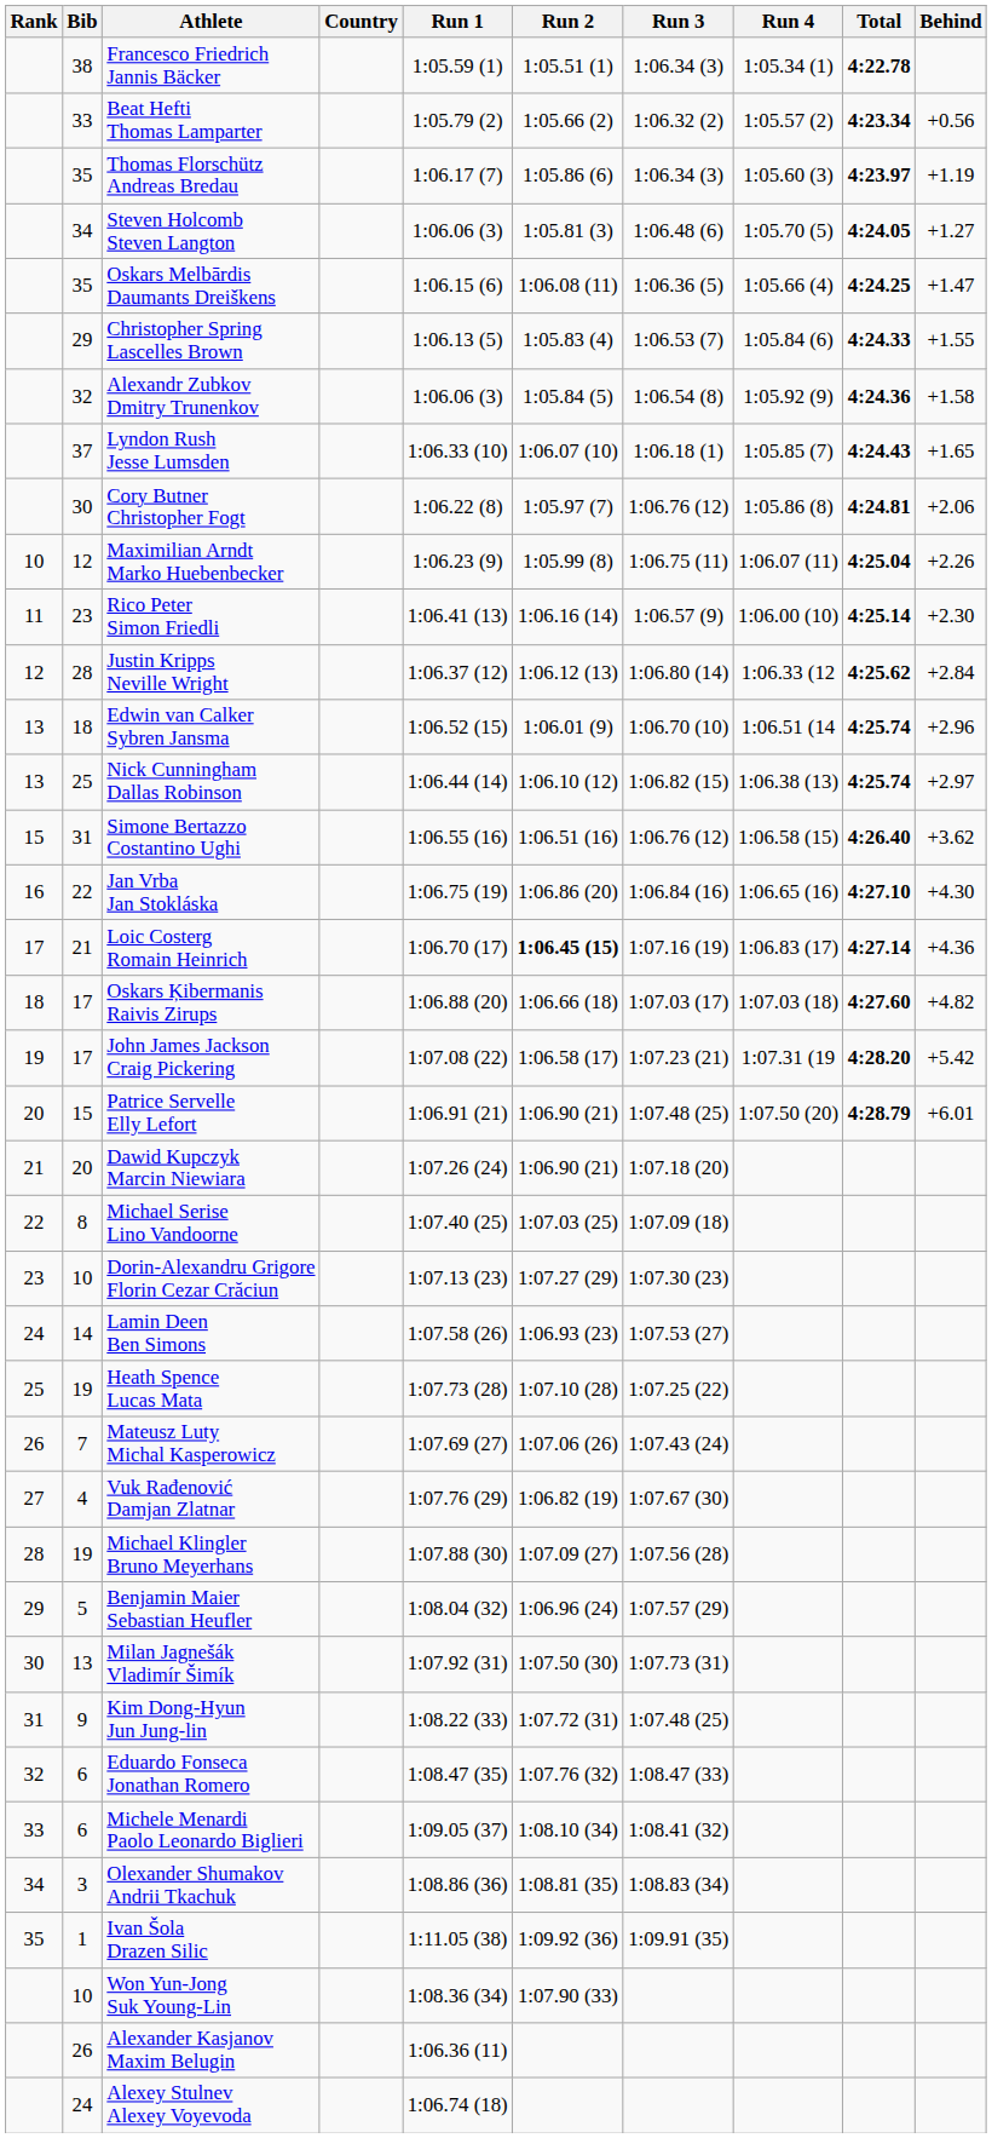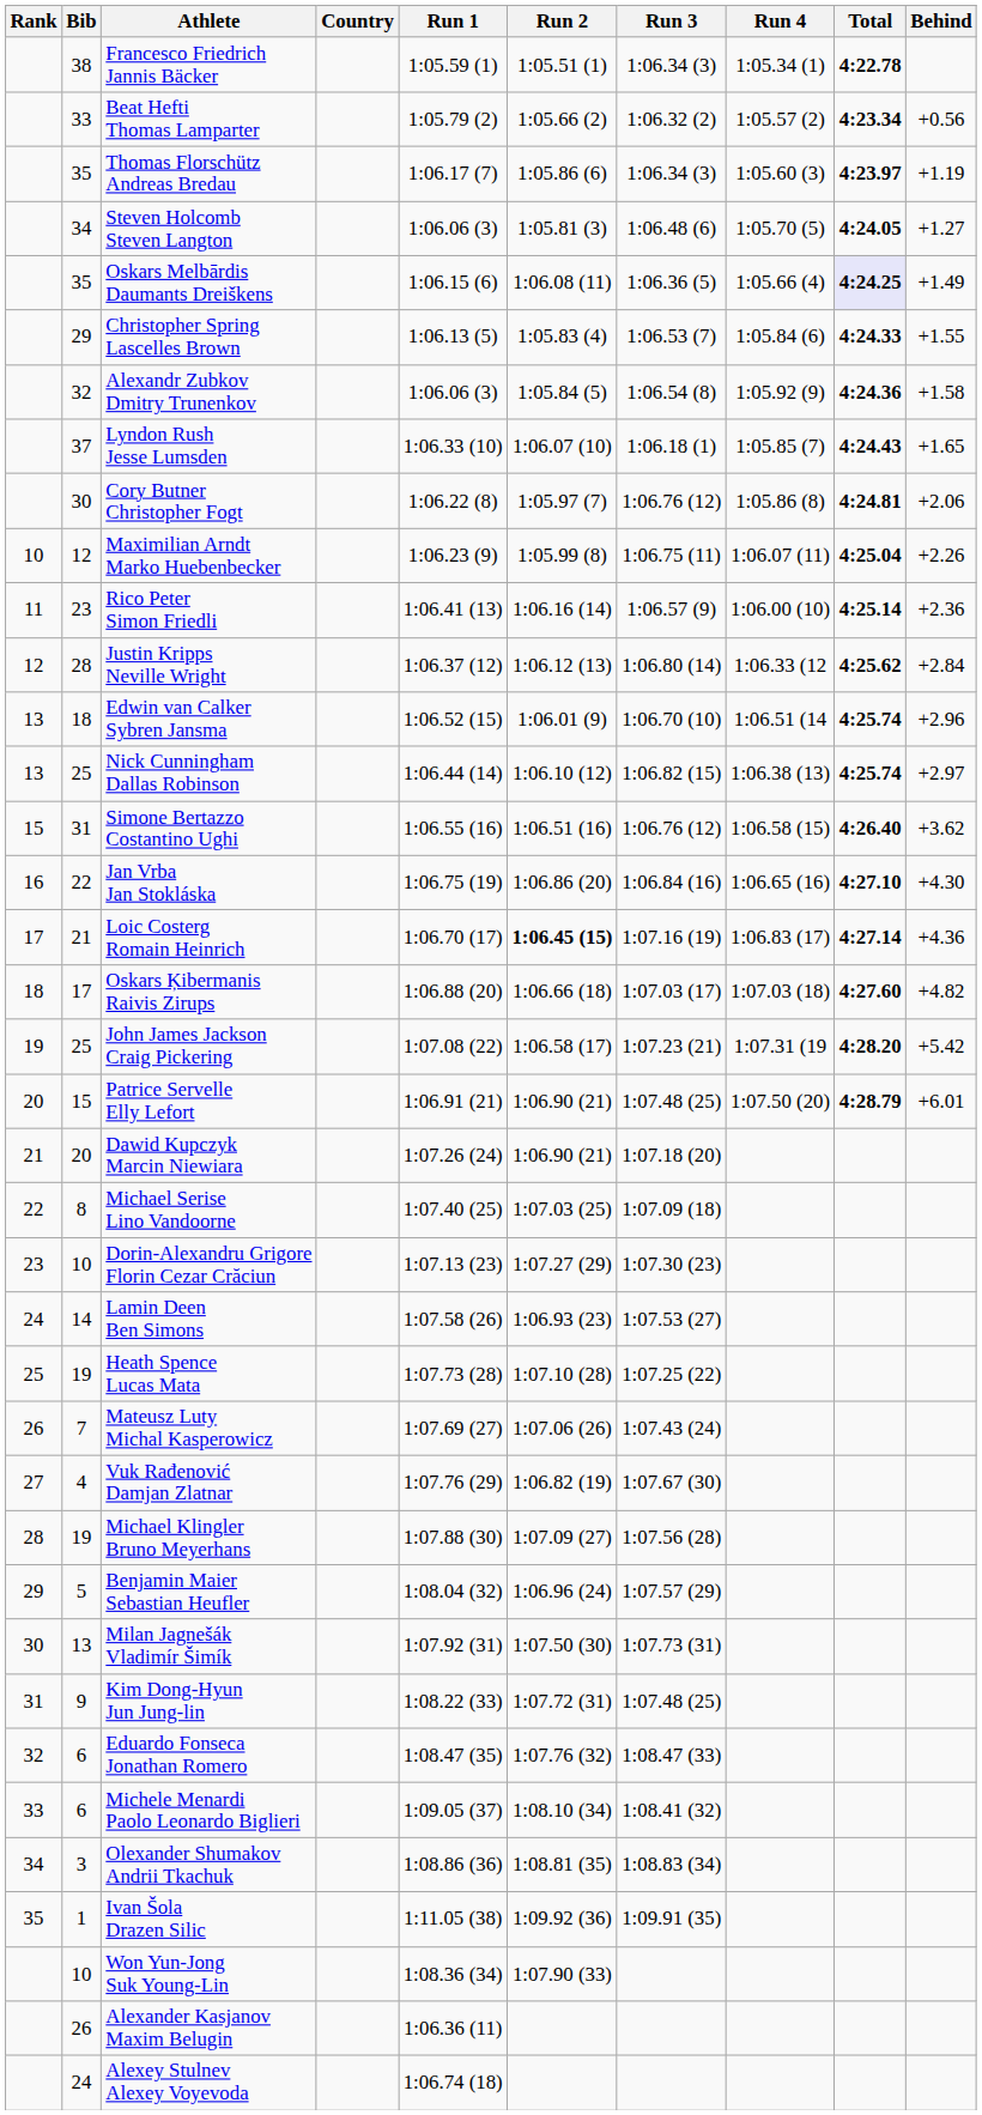Oskars Melbārdis Daumants Dreiškens | Total: no background -> lavender background
Oskars Melbārdis Daumants Dreiškens | Behind: +1.47 -> +1.49
Rico Peter Simon Friedli | Behind: +2.30 -> +2.36
John James Jackson Craig Pickering | Bib: 17 -> 25
